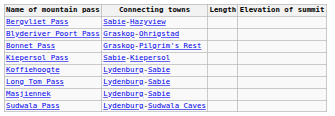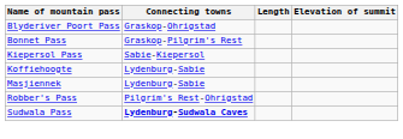- row: Bergvliet Pass | Sabie-Hazyview
- row: Long Tom Pass | Lydenburg-Sabie
+ row: Robber's Pass | Pilgrim's Rest-Ohrigstad
Sudwala Pass | Connecting towns: normal -> bold
